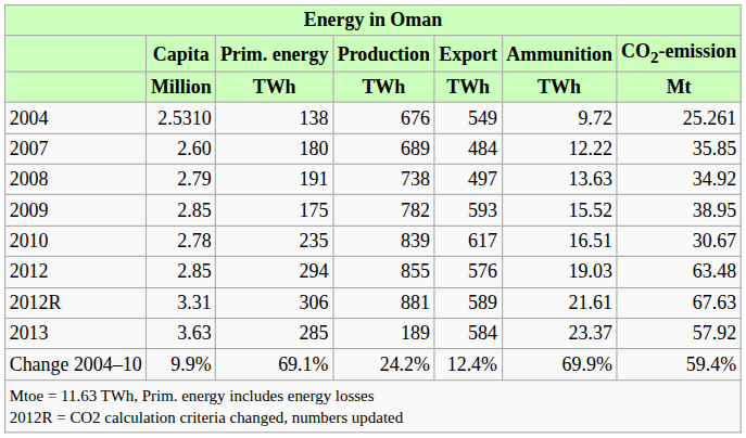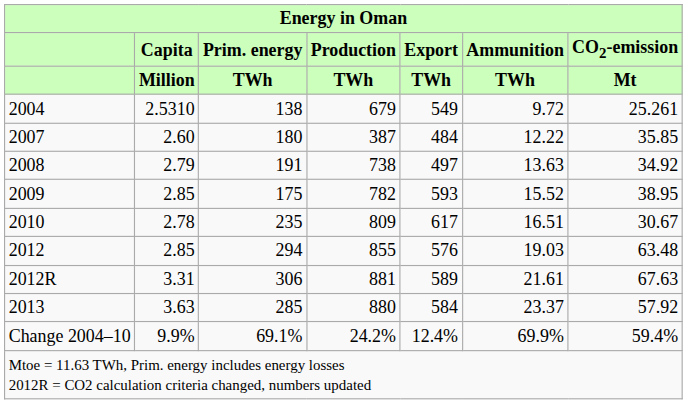2004 | Production / TWh: 676 -> 679
2007 | Production / TWh: 689 -> 387
2010 | Production / TWh: 839 -> 809
2013 | Production / TWh: 189 -> 880
